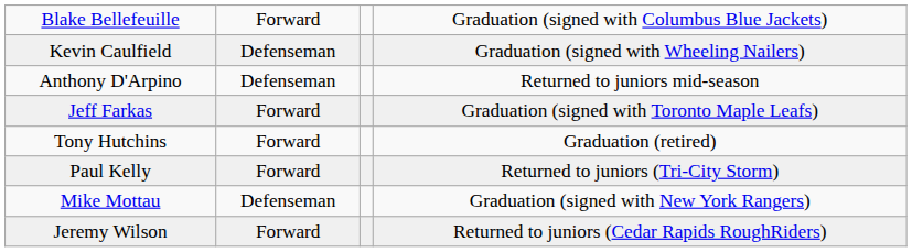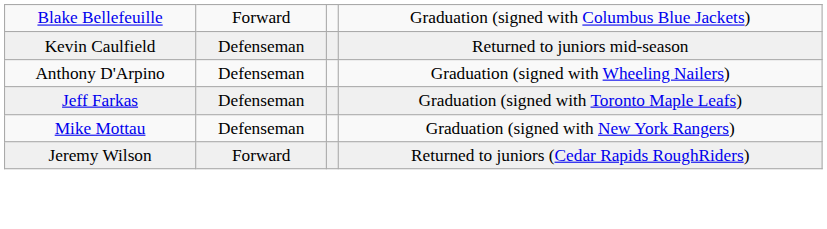Kevin Caulfield | column 4: Graduation (signed with Wheeling Nailers) -> Returned to juniors mid-season
Anthony D'Arpino | column 4: Returned to juniors mid-season -> Graduation (signed with Wheeling Nailers)
Jeff Farkas | column 2: Forward -> Defenseman
- row: Tony Hutchins | Forward | Graduation (retired)
- row: Paul Kelly | Forward | Returned to juniors (Tri-City Storm)
